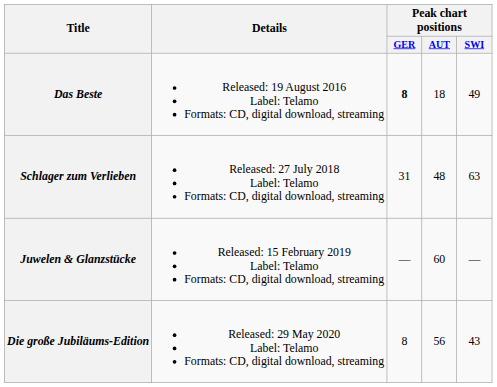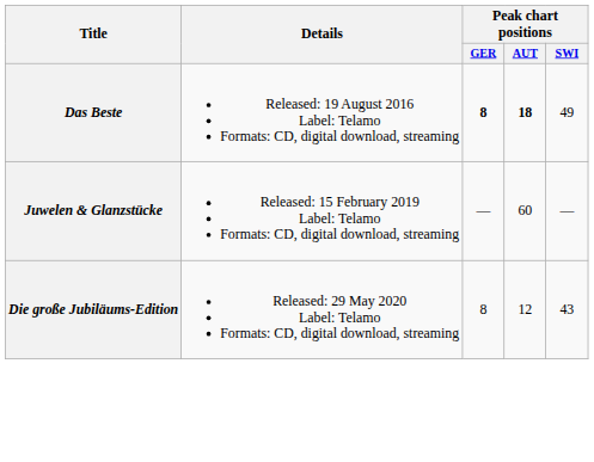Das Beste | Peak chart positions / AUT: normal -> bold
- row: Schlager zum Verlieben | Released: 27 July 2018 Label: Telamo Formats: CD, digital download, streaming | 31 | 48 | 63
Die große Jubiläums-Edition | Peak chart positions / AUT: 56 -> 12
